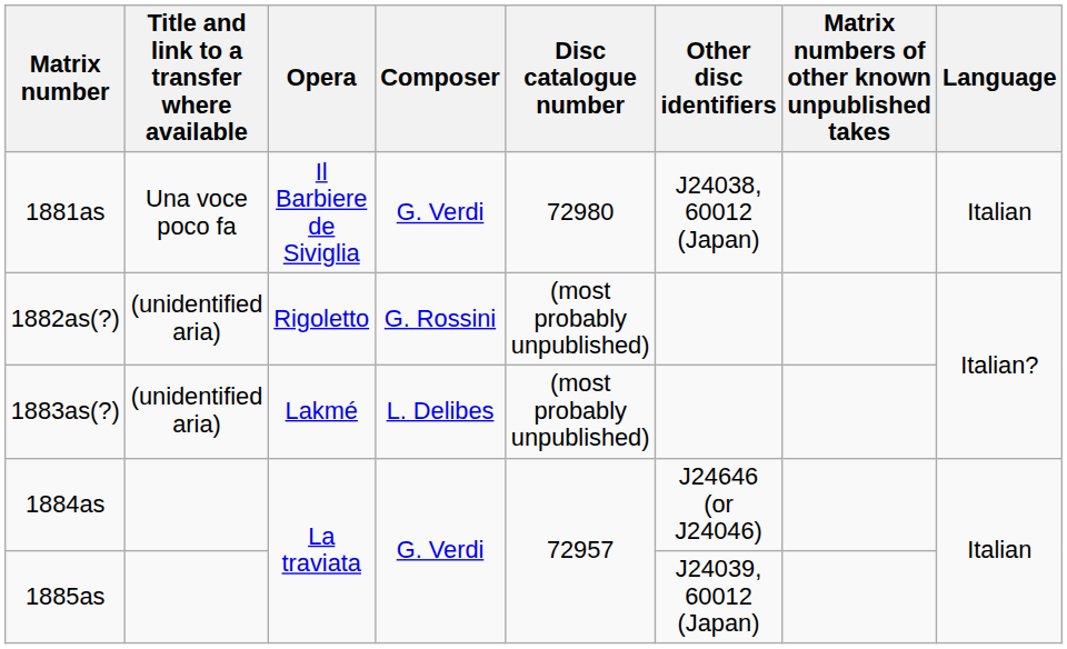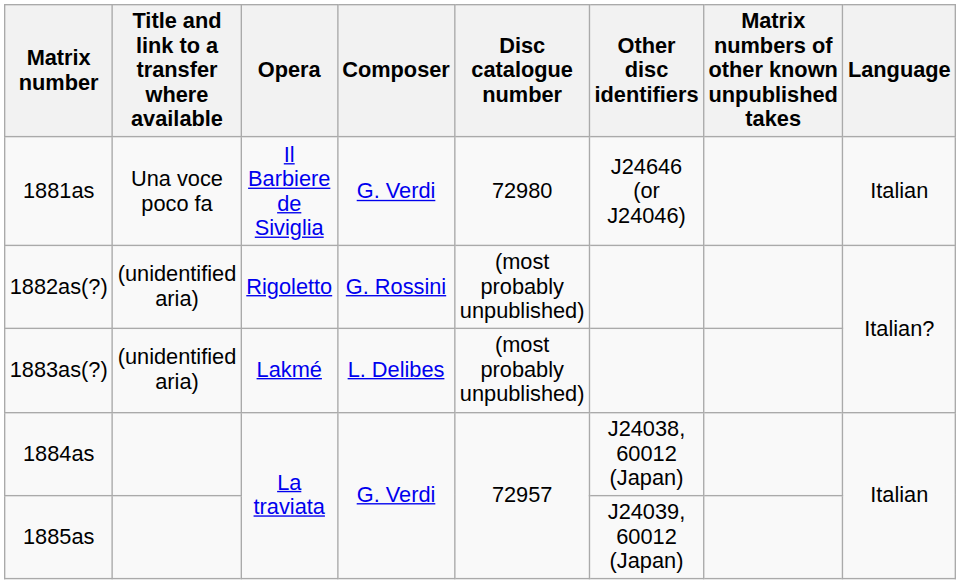1881as | Other disc identifiers: J24038, 60012 (Japan) -> J24646 (or J24046)
1884as | Other disc identifiers: J24646 (or J24046) -> J24038, 60012 (Japan)
